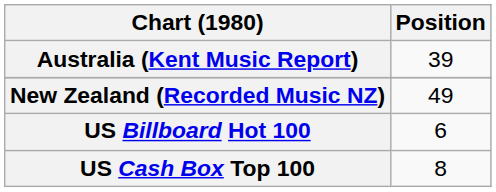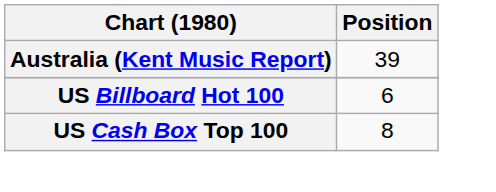- row: New Zealand (Recorded Music NZ) | 49
